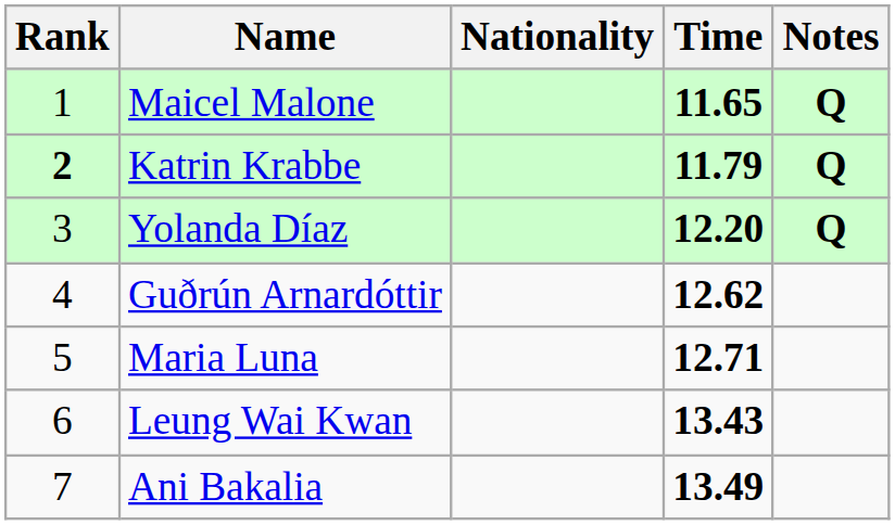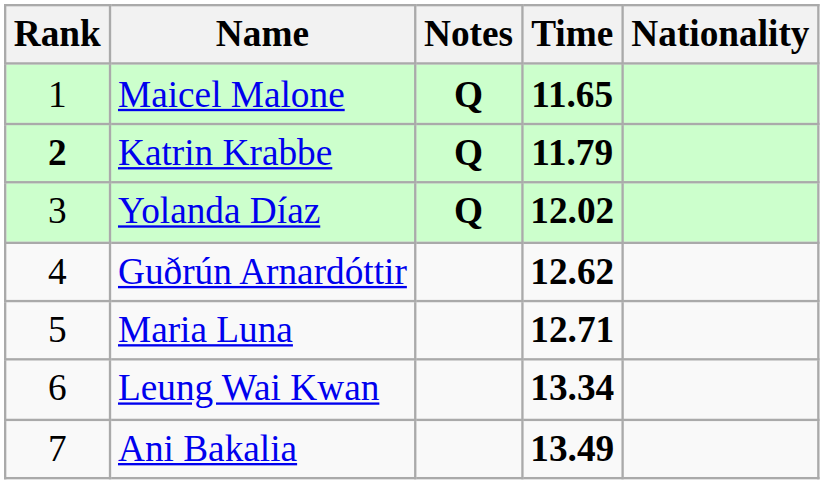columns swapped: Nationality <-> Notes
Yolanda Díaz | Time: 12.20 -> 12.02
Leung Wai Kwan | Time: 13.43 -> 13.34
